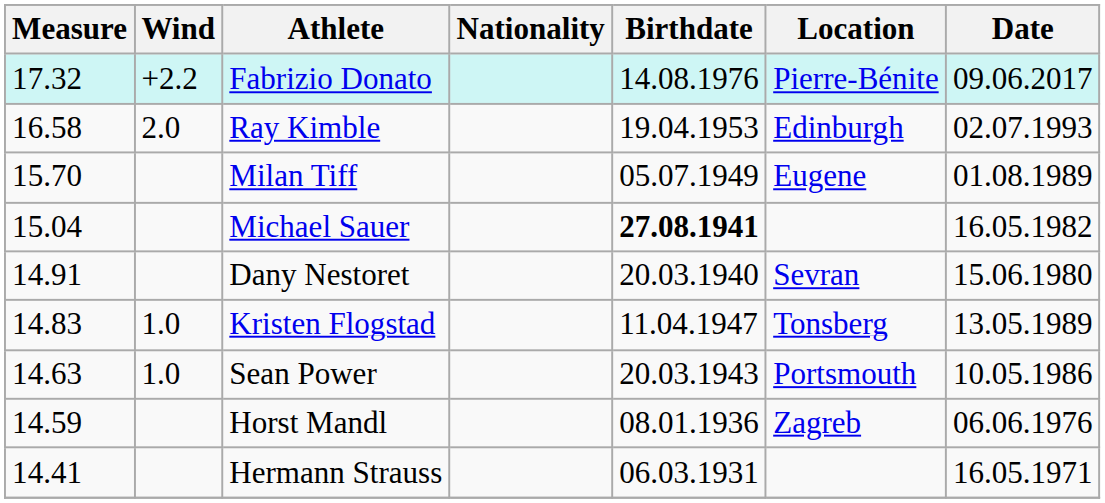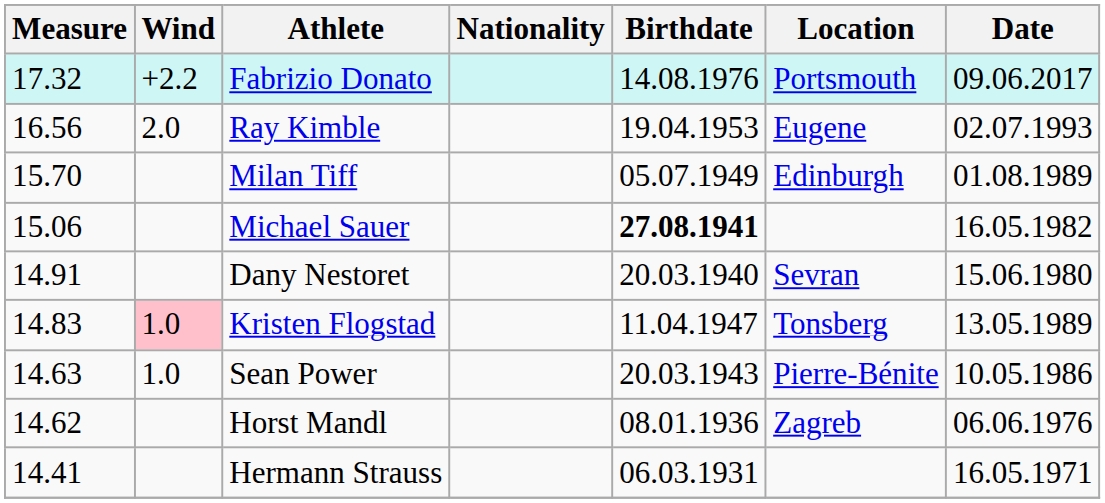Fabrizio Donato | Location: Pierre-Bénite -> Portsmouth
Ray Kimble | Measure: 16.58 -> 16.56
Ray Kimble | Location: Edinburgh -> Eugene
Milan Tiff | Location: Eugene -> Edinburgh
Michael Sauer | Measure: 15.04 -> 15.06
Kristen Flogstad | Wind: no background -> pink background
Sean Power | Location: Portsmouth -> Pierre-Bénite
Horst Mandl | Measure: 14.59 -> 14.62
